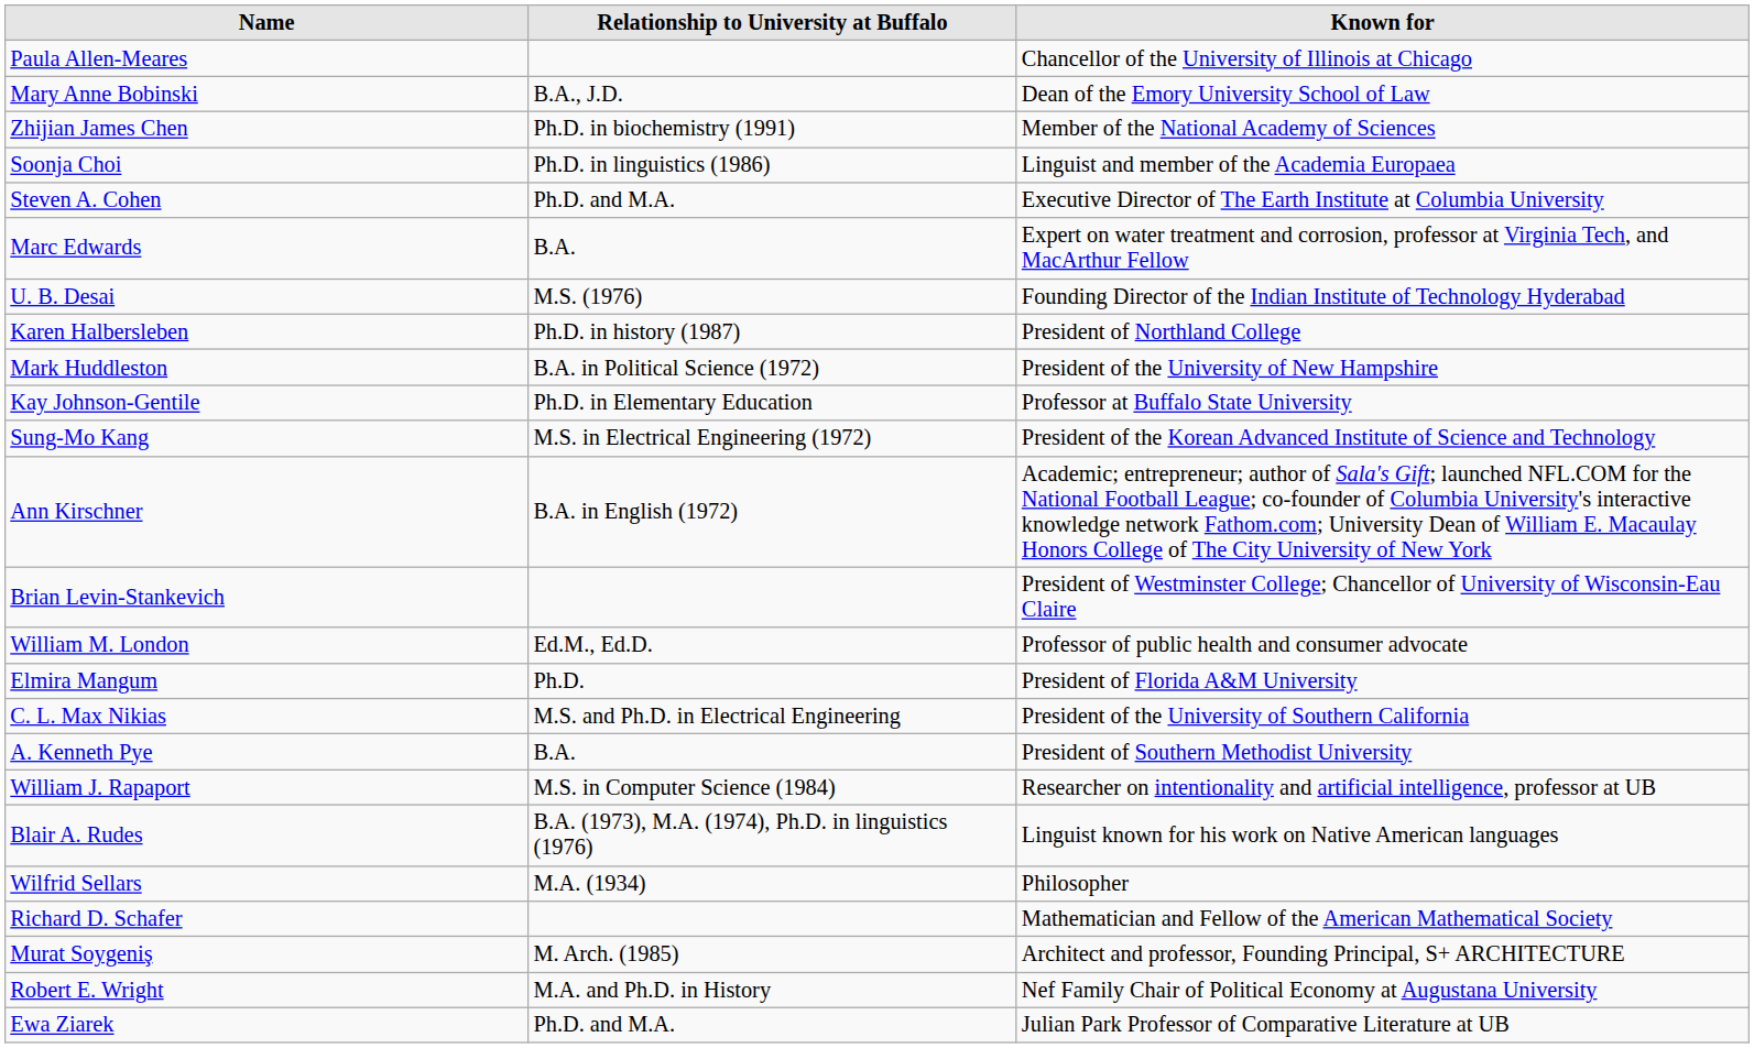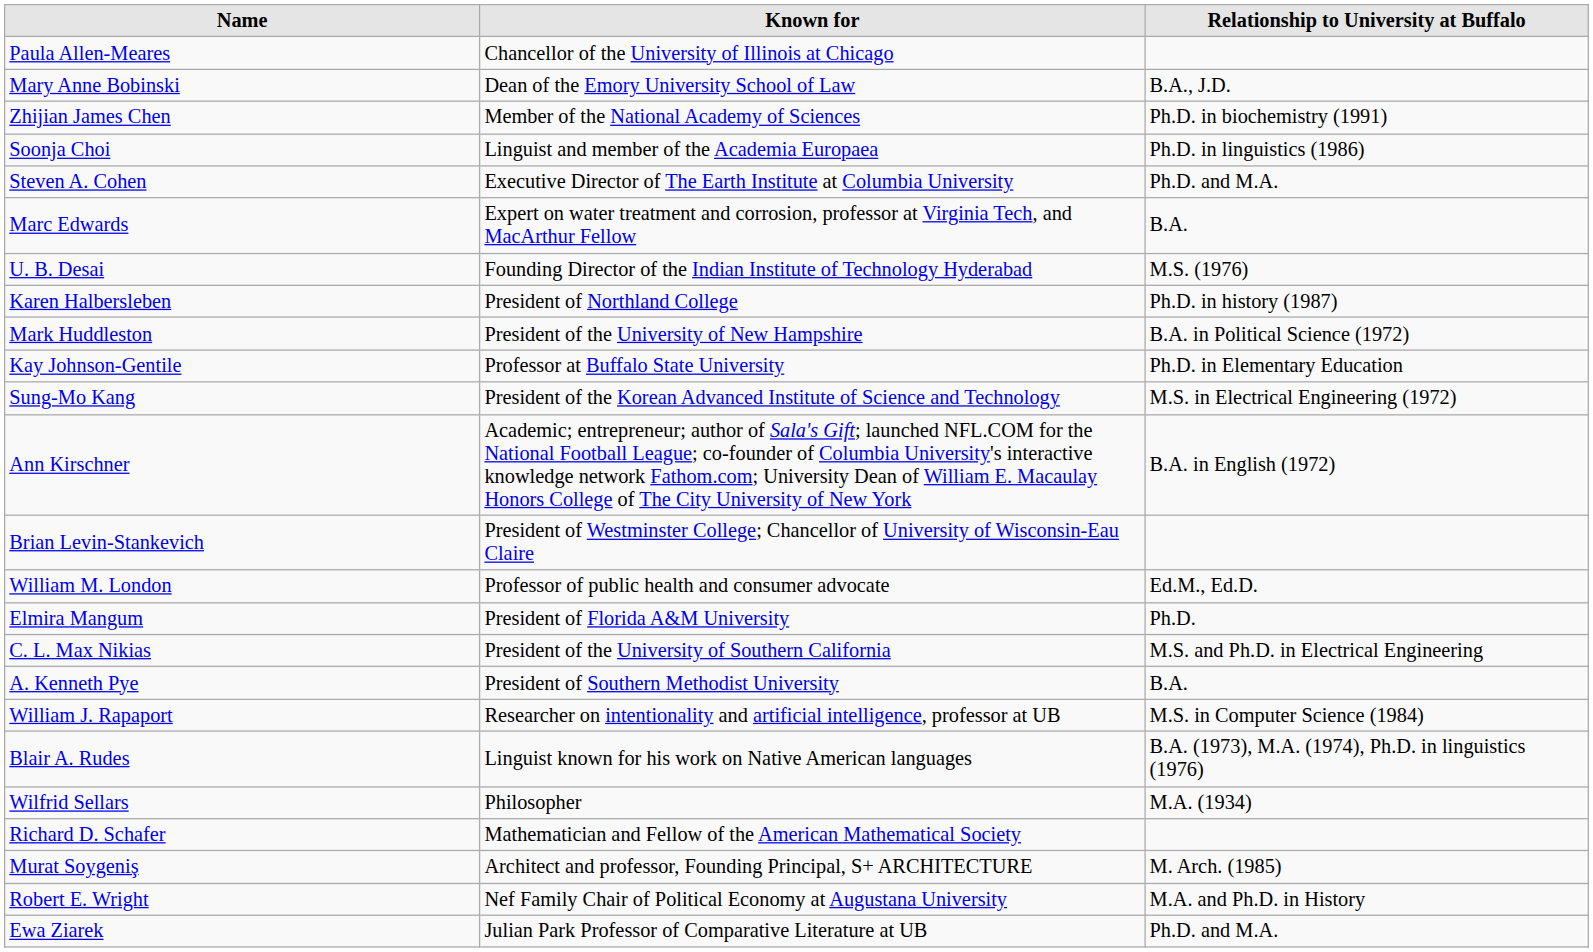columns swapped: Known for <-> Relationship to University at Buffalo
